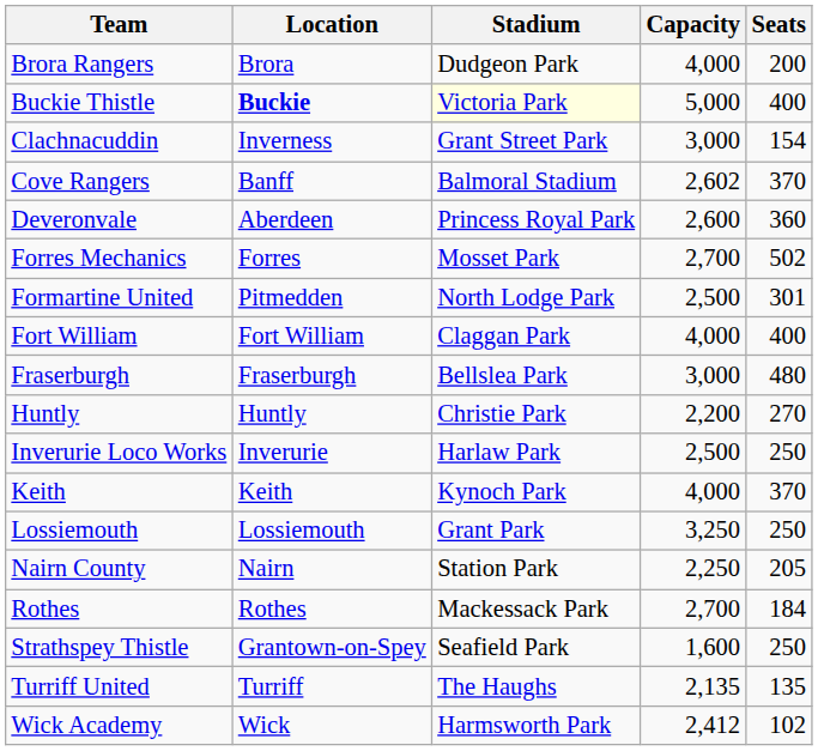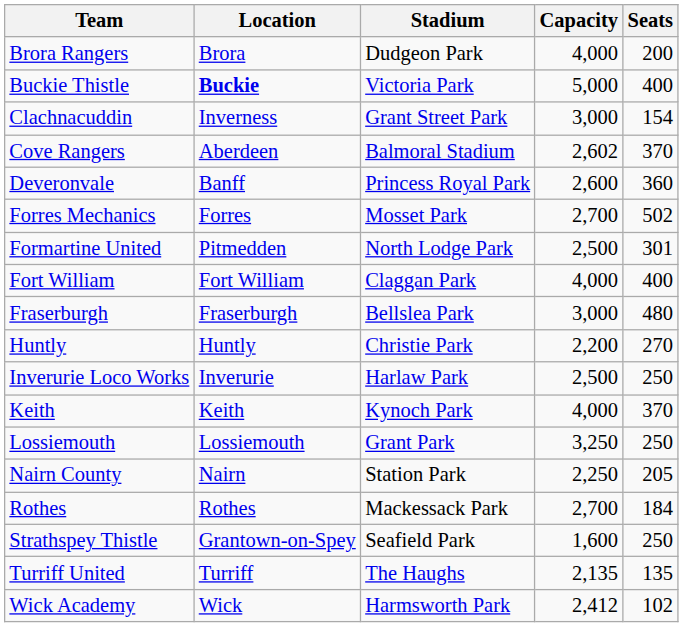Buckie Thistle | Stadium: lightyellow background -> no background
Cove Rangers | Location: Banff -> Aberdeen
Deveronvale | Location: Aberdeen -> Banff
